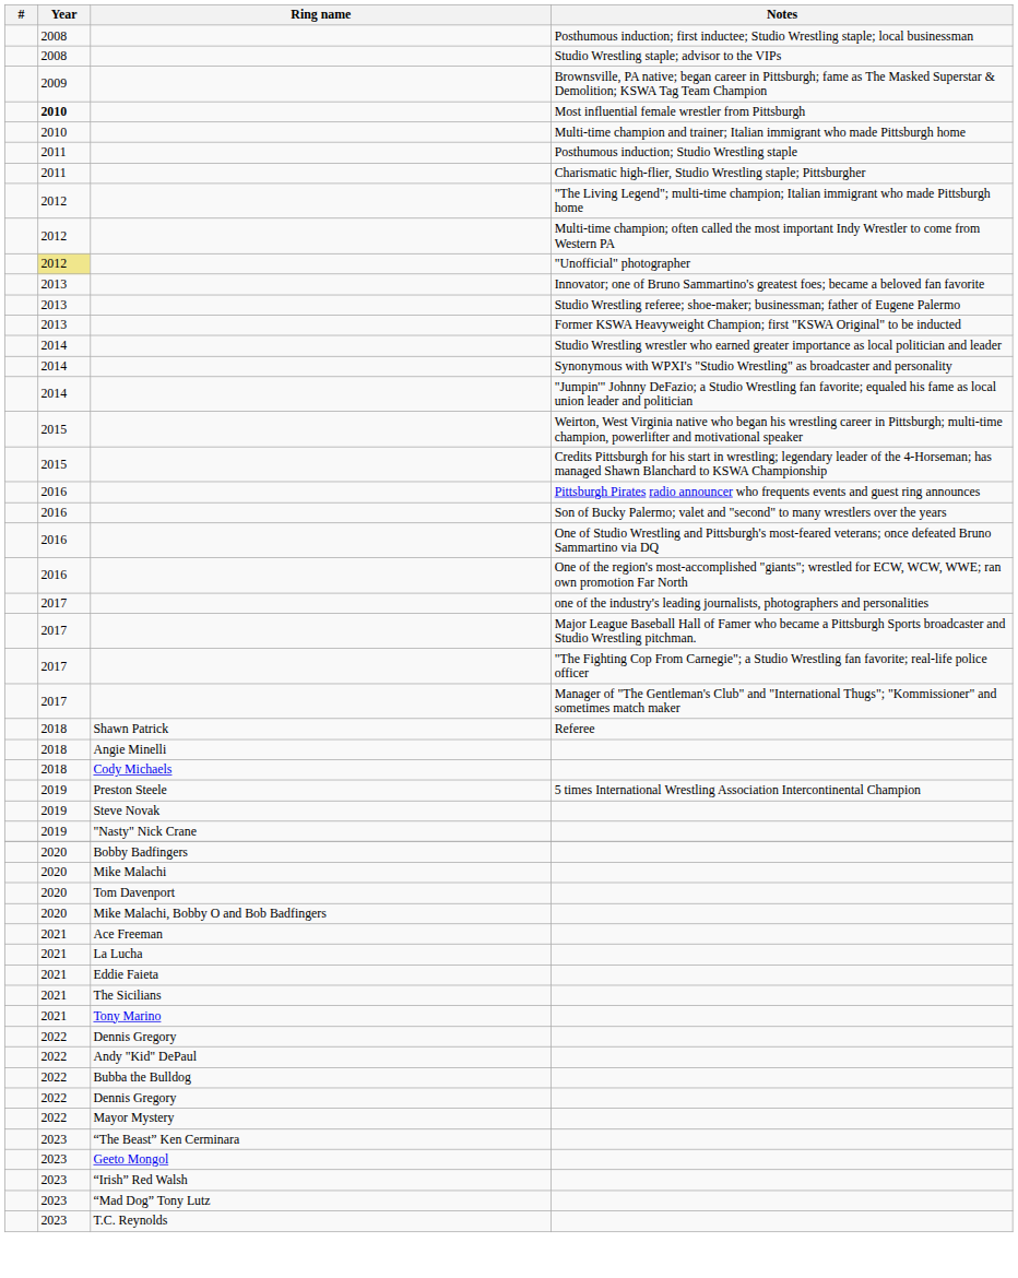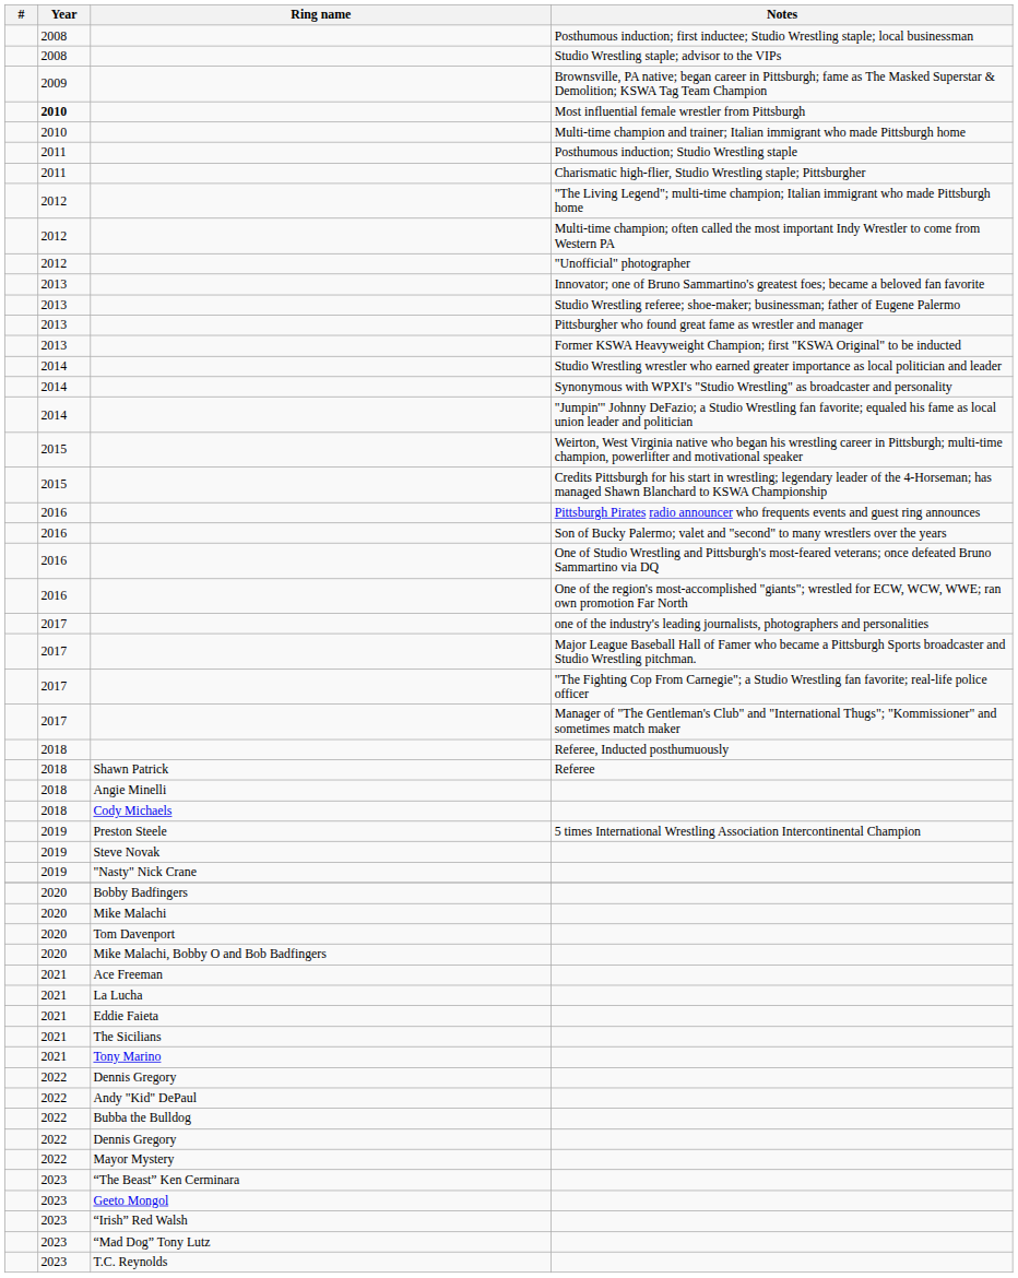"Unofficial" photographer | Year: khaki background -> no background
+ row: 2013 | Pittsburgher who found great fame as wrestler and manager
+ row: 2018 | Referee, Inducted posthumuously
